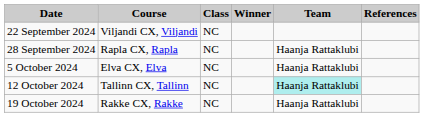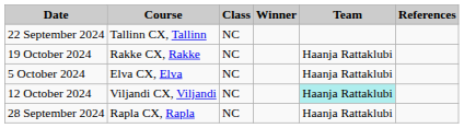22 September 2024 | Course: Viljandi CX, Viljandi -> Tallinn CX, Tallinn
rows swapped: 28 September 2024 <-> 19 October 2024
12 October 2024 | Course: Tallinn CX, Tallinn -> Viljandi CX, Viljandi
